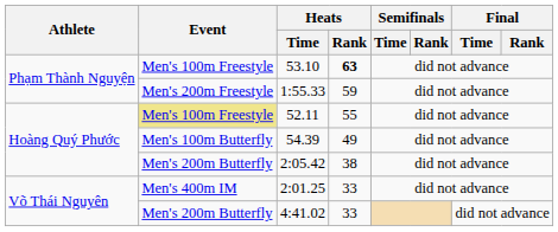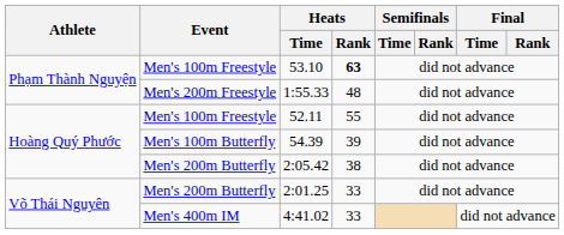1:55.33 | Heats / Rank: 59 -> 48
52.11 | Event: khaki background -> no background
54.39 | Heats / Rank: 49 -> 39
2:01.25 | Event: Men's 400m IM -> Men's 200m Butterfly
4:41.02 | Event: Men's 200m Butterfly -> Men's 400m IM
